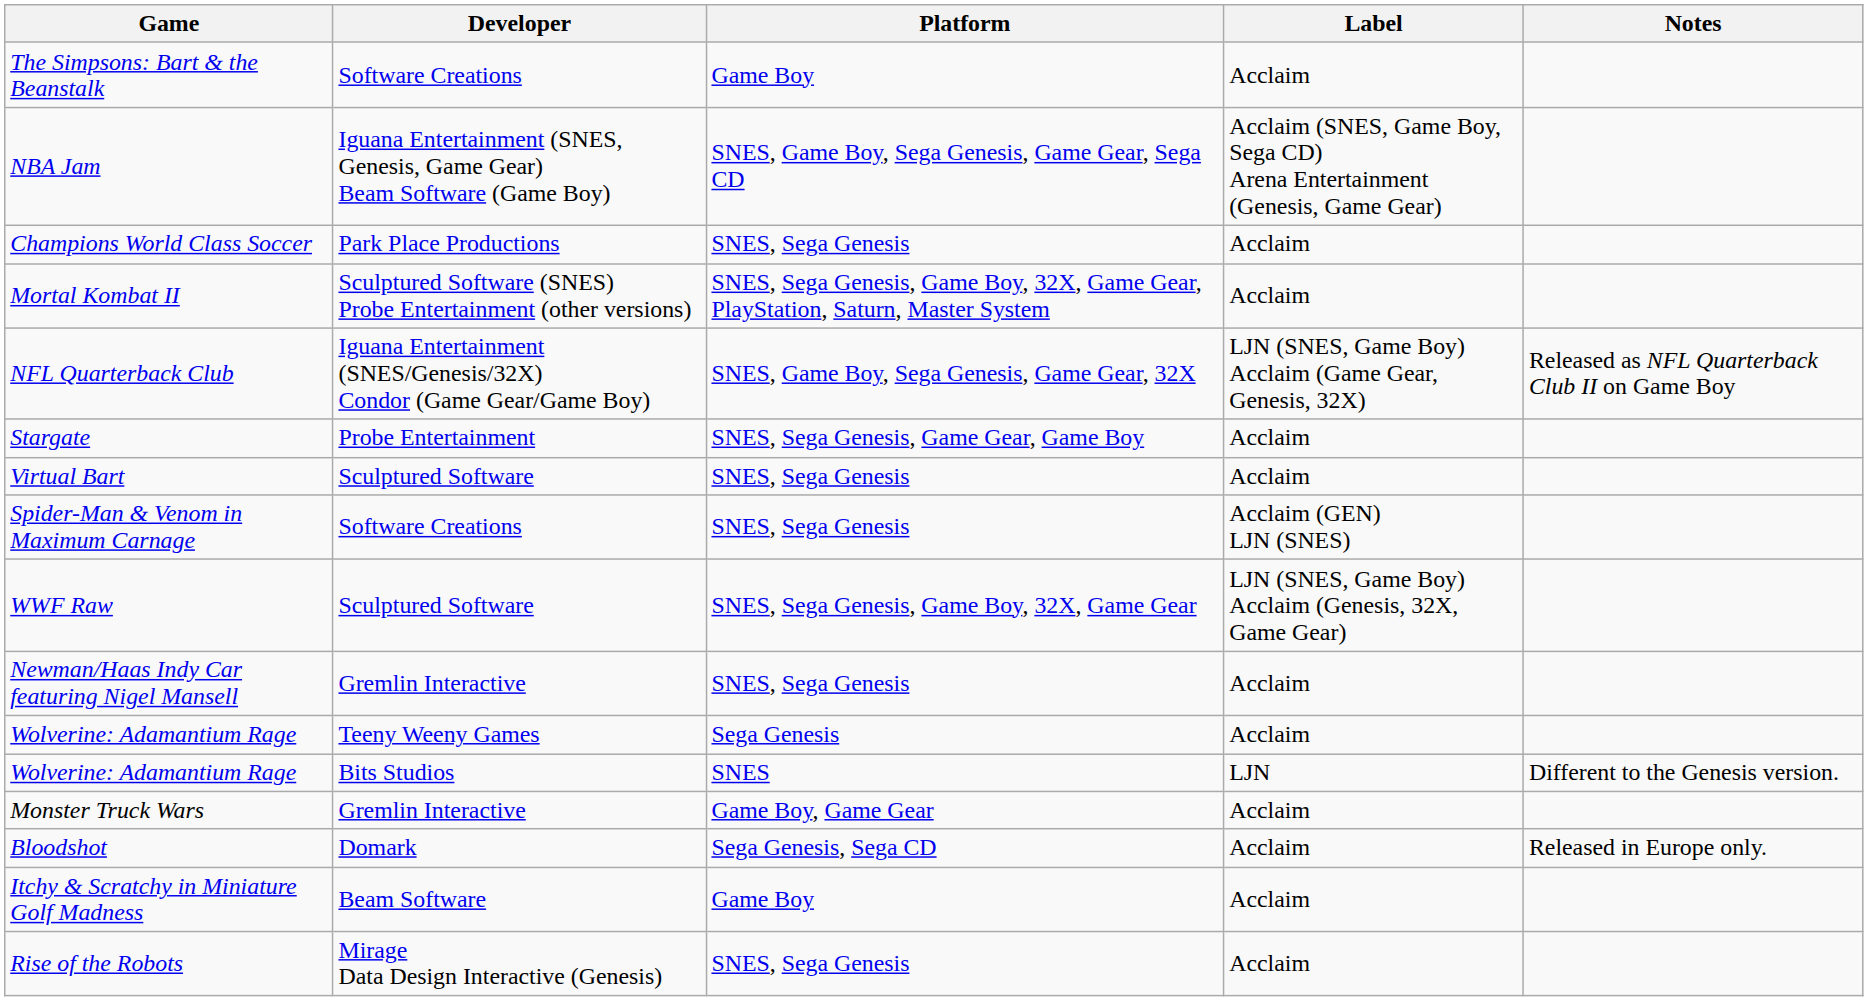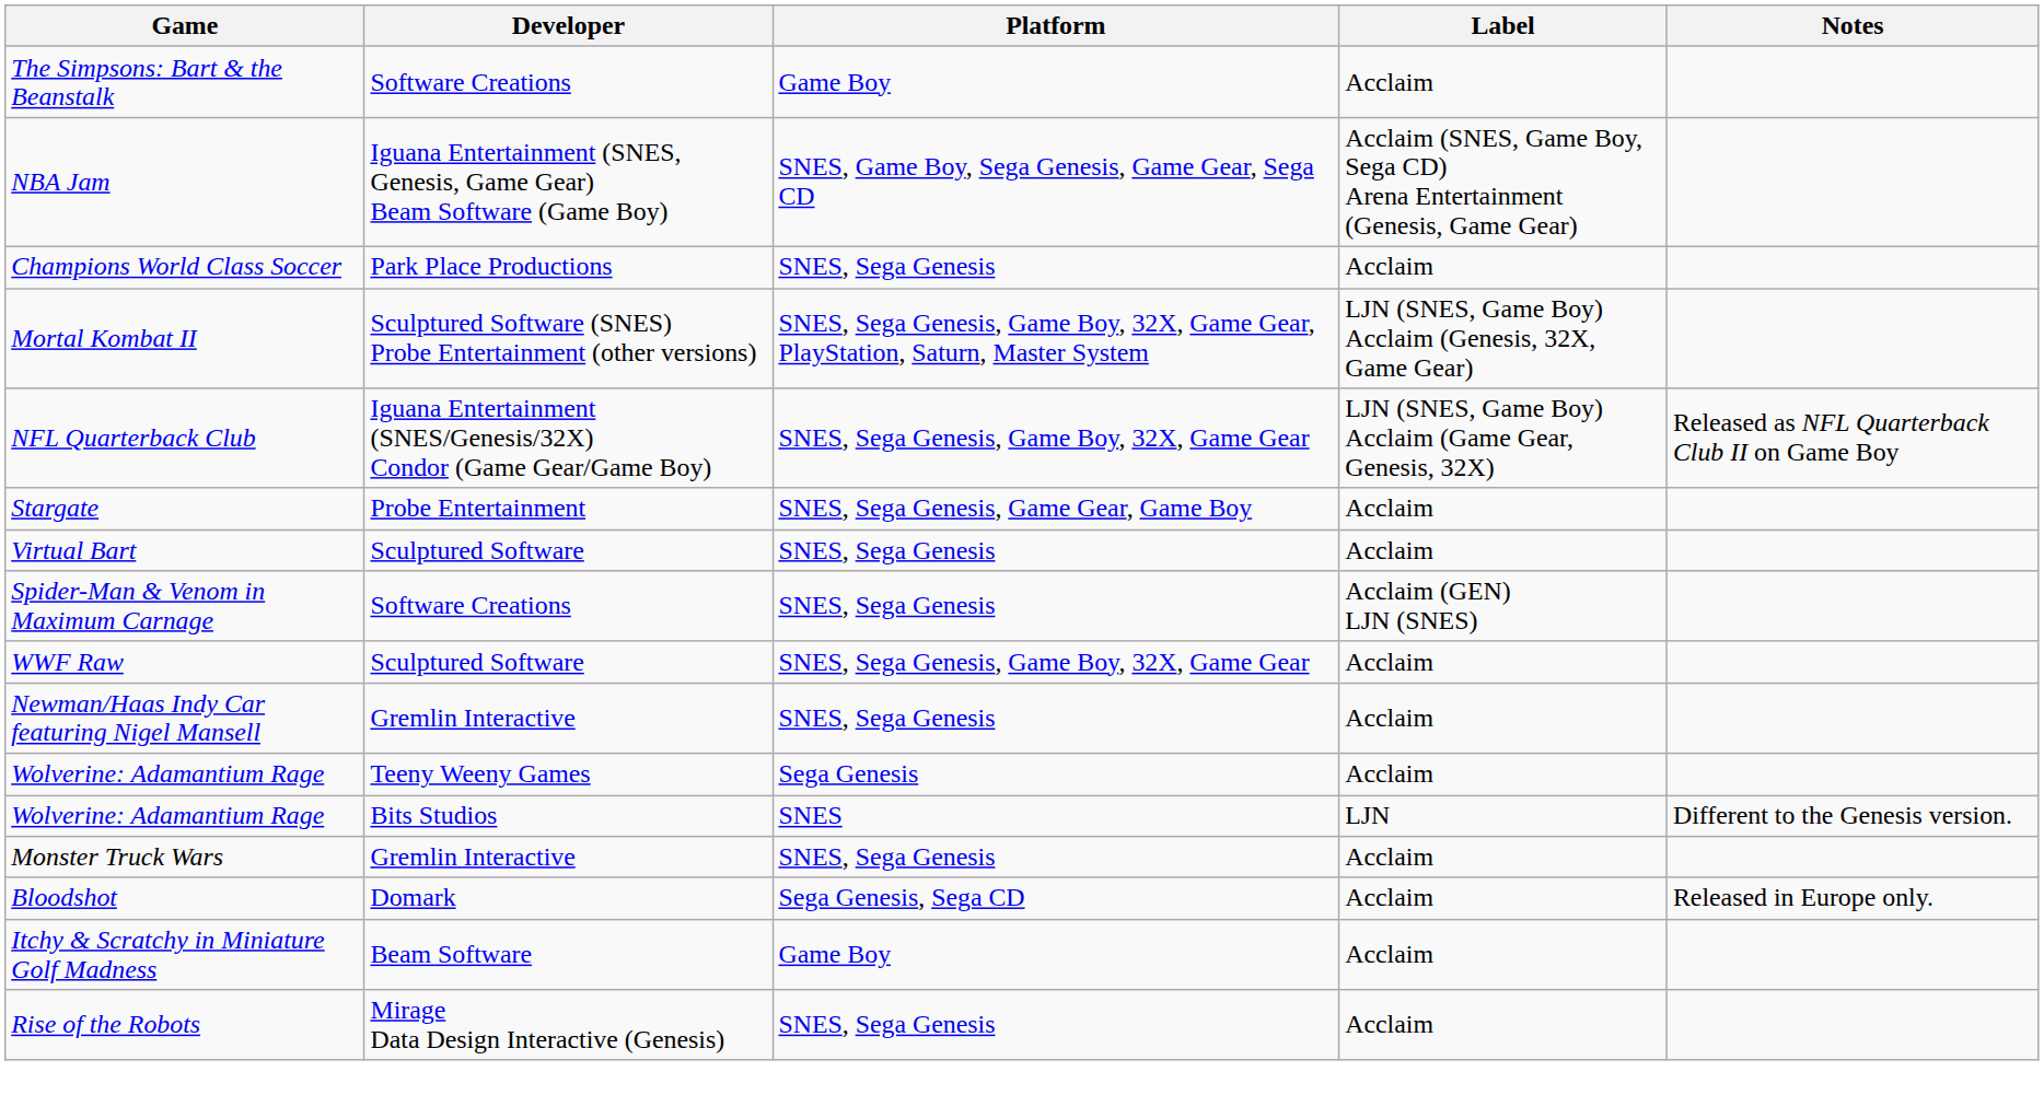Mortal Kombat II | Label: Acclaim -> LJN (SNES, Game Boy) Acclaim (Genesis, 32X, Game Gear)
NFL Quarterback Club | Platform: SNES, Game Boy, Sega Genesis, Game Gear, 32X -> SNES, Sega Genesis, Game Boy, 32X, Game Gear
WWF Raw | Label: LJN (SNES, Game Boy) Acclaim (Genesis, 32X, Game Gear) -> Acclaim
Monster Truck Wars | Platform: Game Boy, Game Gear -> SNES, Sega Genesis
